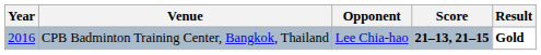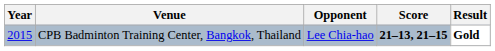CPB Badminton Training Center, Bangkok, Thailand | Year: 2016 -> 2015
